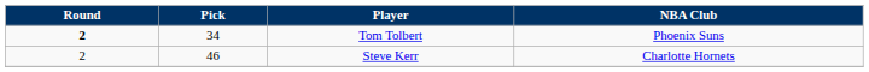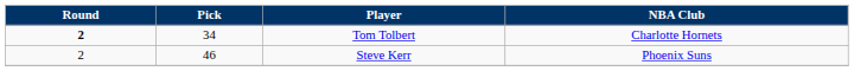Tom Tolbert | NBA Club: Phoenix Suns -> Charlotte Hornets
Steve Kerr | NBA Club: Charlotte Hornets -> Phoenix Suns
